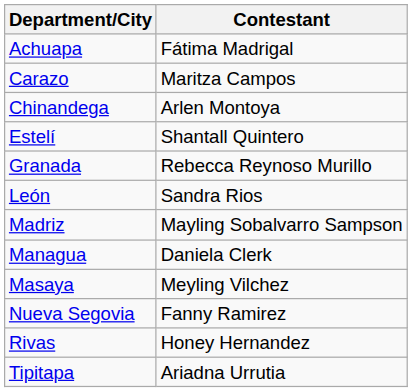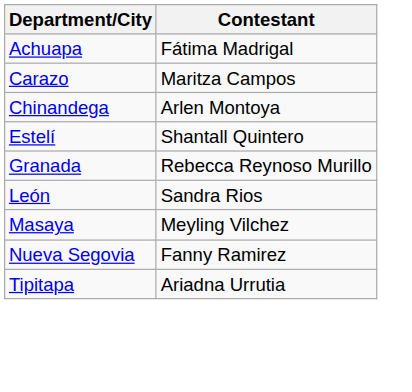- row: Madriz | Mayling Sobalvarro Sampson
- row: Managua | Daniela Clerk
- row: Rivas | Honey Hernandez
